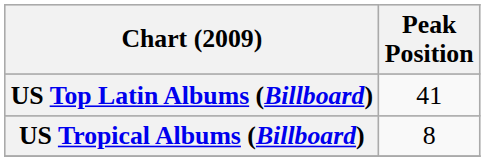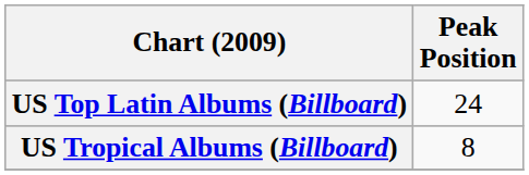US Top Latin Albums (Billboard) | Peak Position: 41 -> 24
